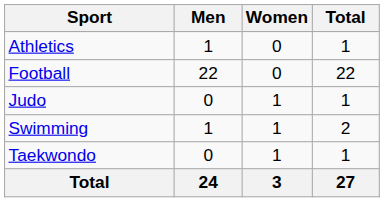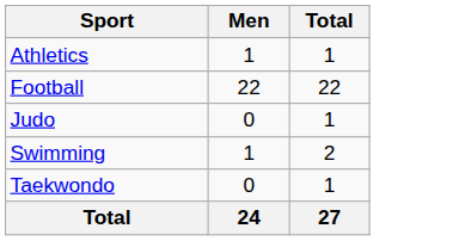- column: Women | 0 | 0 | 1 | 1 | 1 | 3
